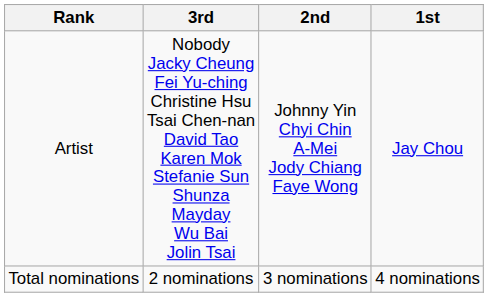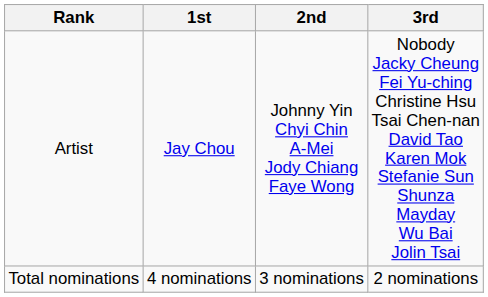columns swapped: 1st <-> 3rd
